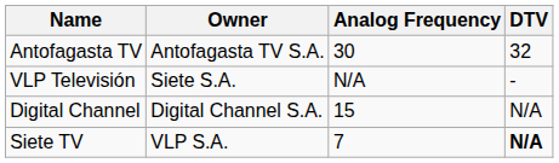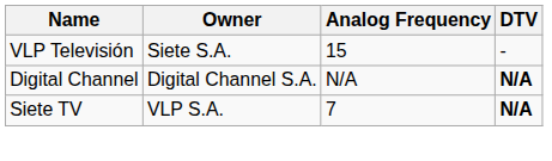- row: Antofagasta TV | Antofagasta TV S.A. | 30 | 32
VLP Televisión | Analog Frequency: N/A -> 15
Digital Channel | Analog Frequency: 15 -> N/A
Digital Channel | DTV: normal -> bold
